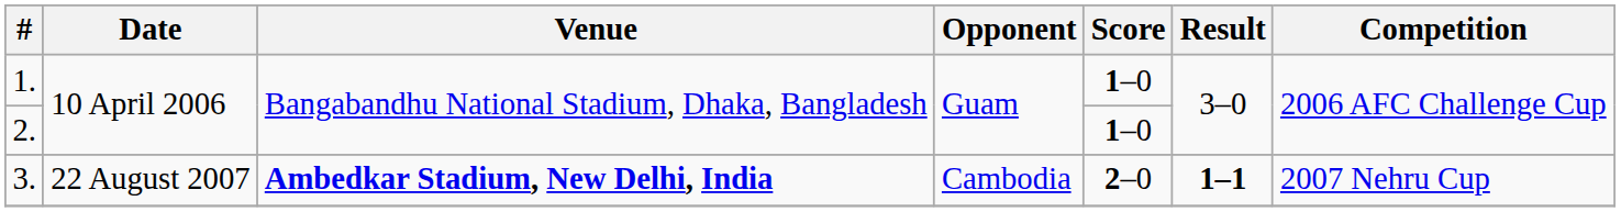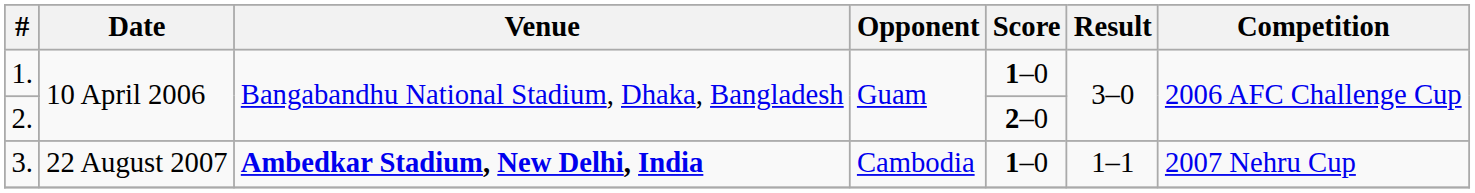2. | Score: 1–0 -> 2–0
3. | Score: 2–0 -> 1–0
3. | Result: bold -> normal
